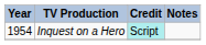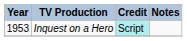Inquest on a Hero | Year: 1954 -> 1953
